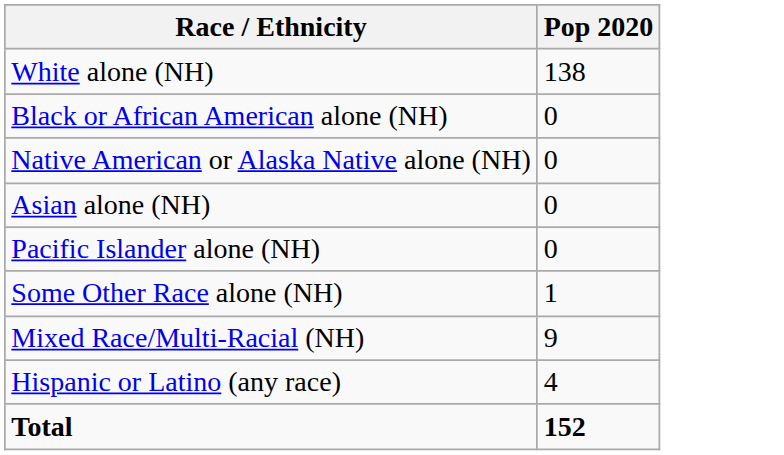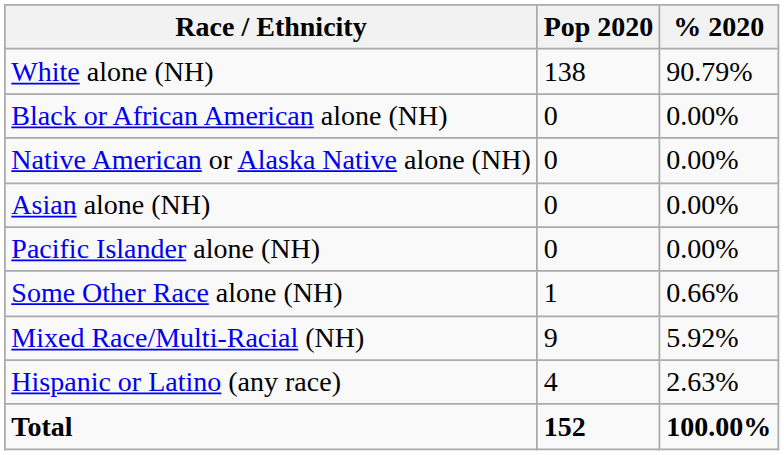+ column: % 2020 | 90.79% | 0.00% | 0.00% | 0.00% | 0.00% | 0.66% | 5.92% | 2.63% | 100.00%
